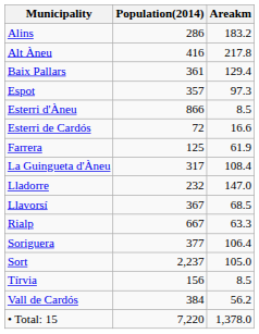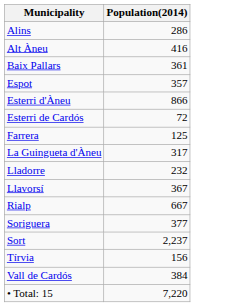- column: Areakm | 183.2 | 217.8 | 129.4 | 97.3 | 8.5 | 16.6 | 61.9 | 108.4 | 147.0 | 68.5 | 63.3 | 106.4 | 105.0 | 8.5 | 56.2 | 1,378.0
